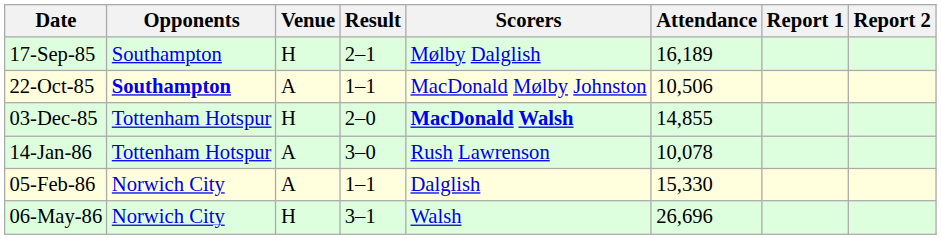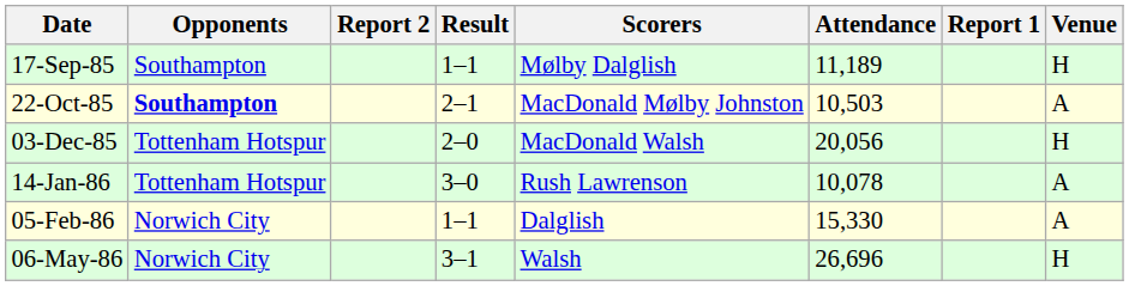columns swapped: Venue <-> Report 2
17-Sep-85 | Result: 2–1 -> 1–1
17-Sep-85 | Attendance: 16,189 -> 11,189
22-Oct-85 | Result: 1–1 -> 2–1
22-Oct-85 | Attendance: 10,506 -> 10,503
03-Dec-85 | Scorers: bold -> normal
03-Dec-85 | Attendance: 14,855 -> 20,056
